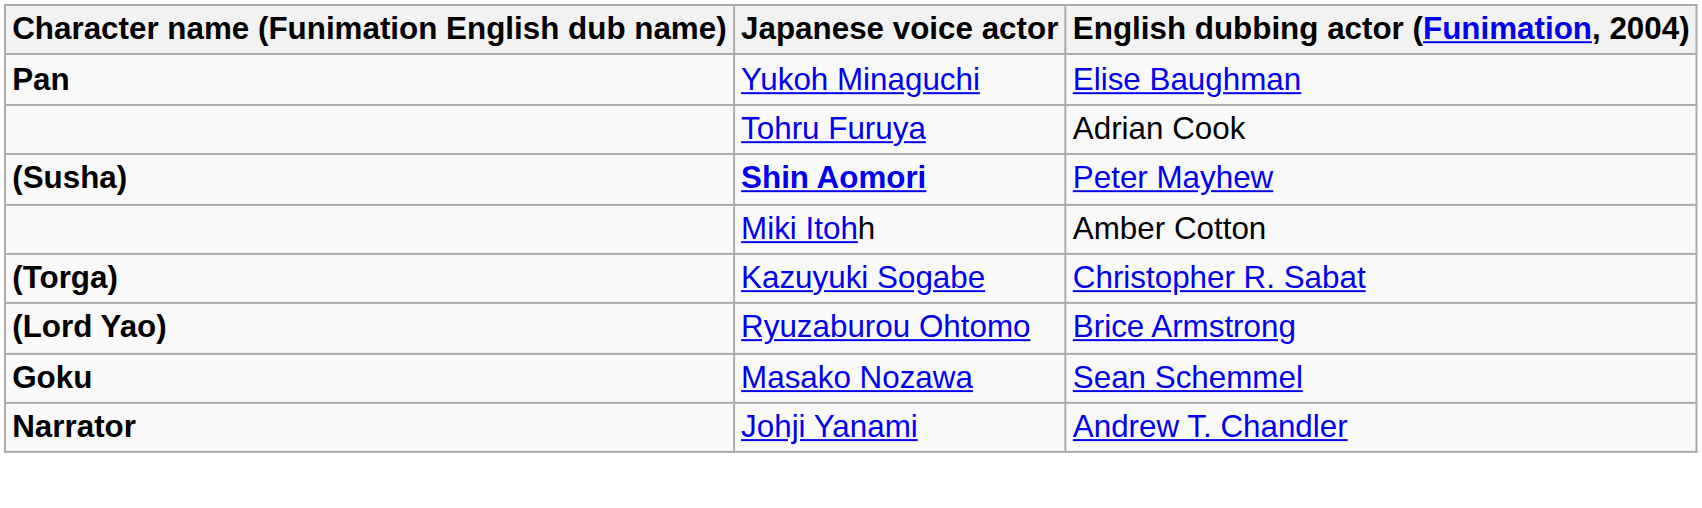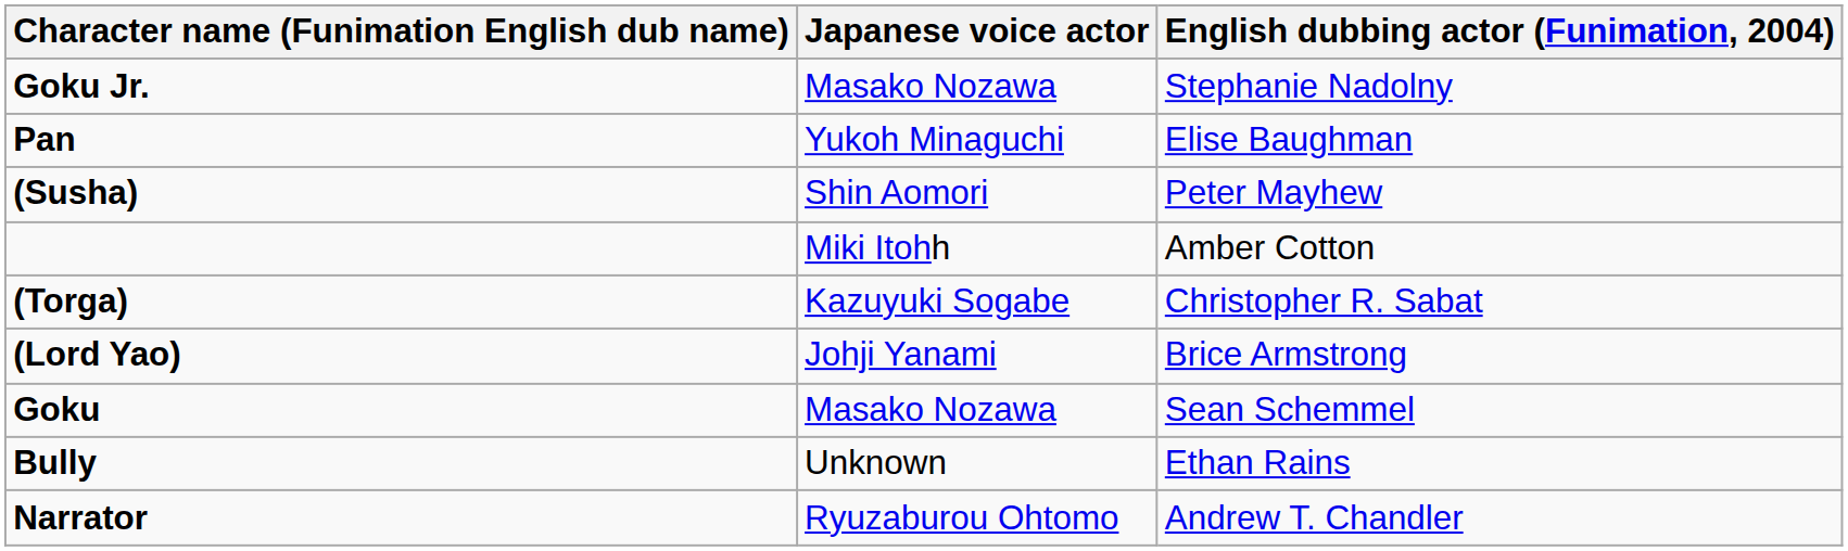+ row: Goku Jr. | Masako Nozawa | Stephanie Nadolny
- row: Tohru Furuya | Adrian Cook
Peter Mayhew | Japanese voice actor: bold -> normal
Brice Armstrong | Japanese voice actor: Ryuzaburou Ohtomo -> Johji Yanami
+ row: Bully | Unknown | Ethan Rains
Andrew T. Chandler | Japanese voice actor: Johji Yanami -> Ryuzaburou Ohtomo
